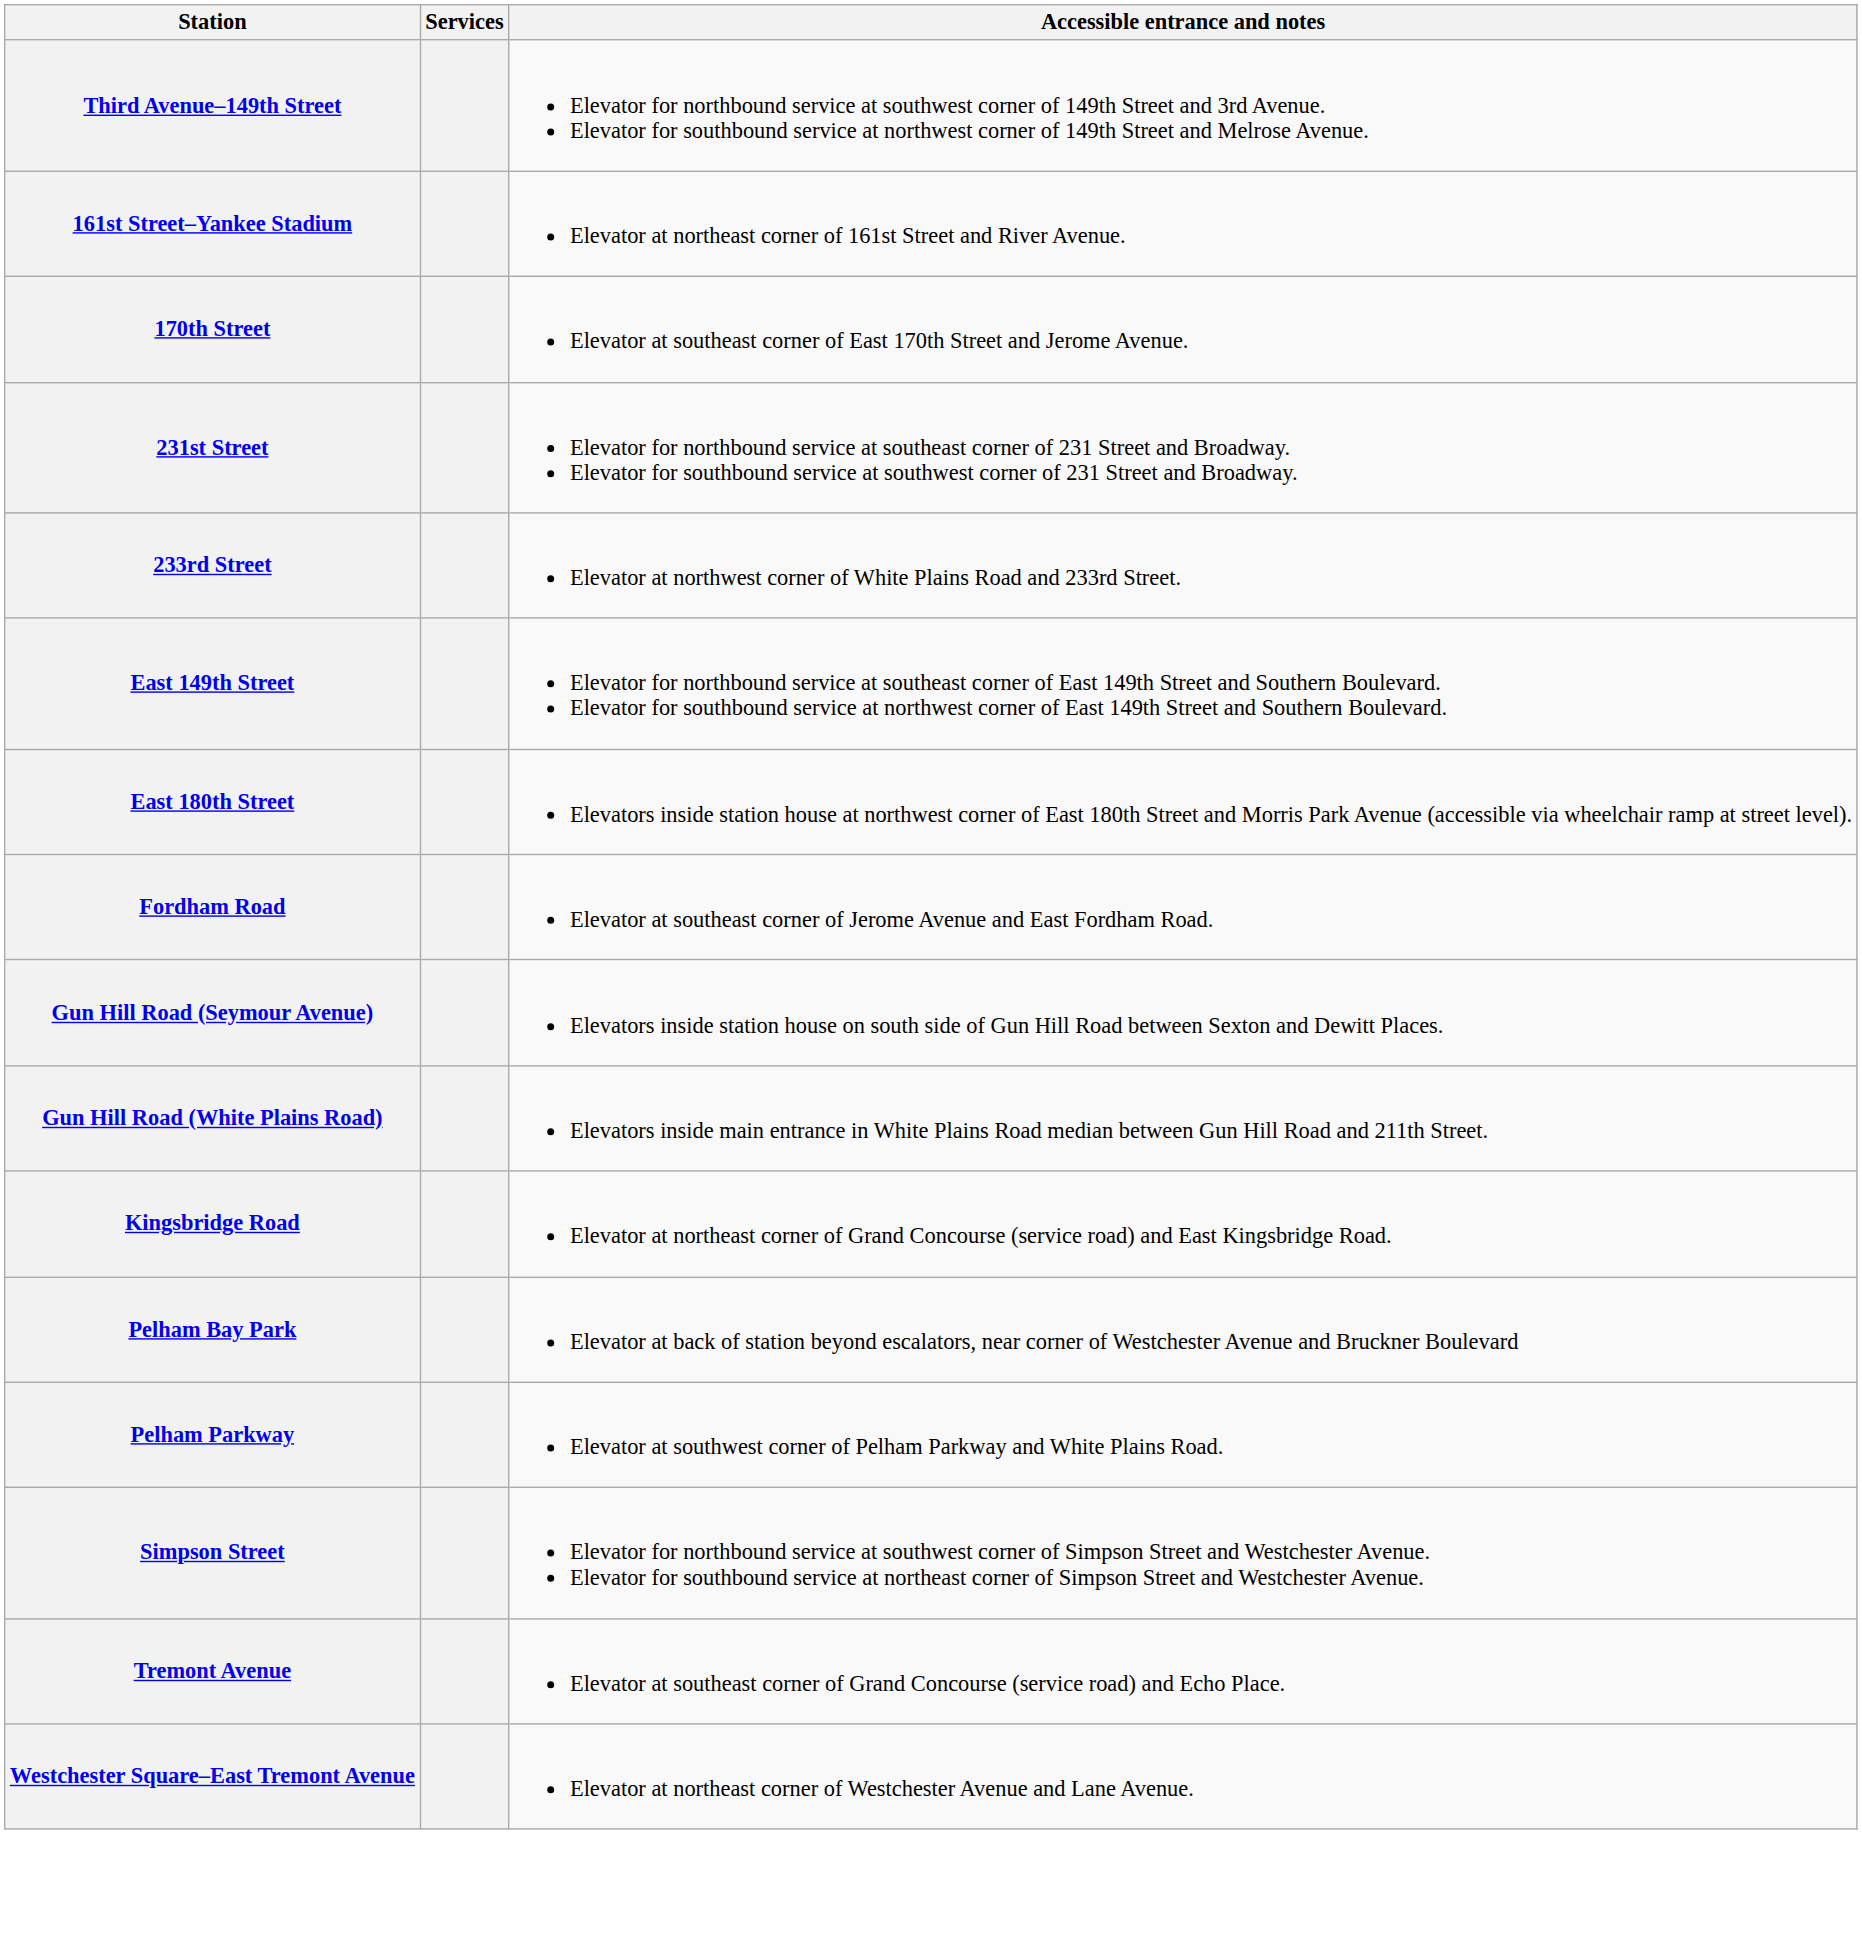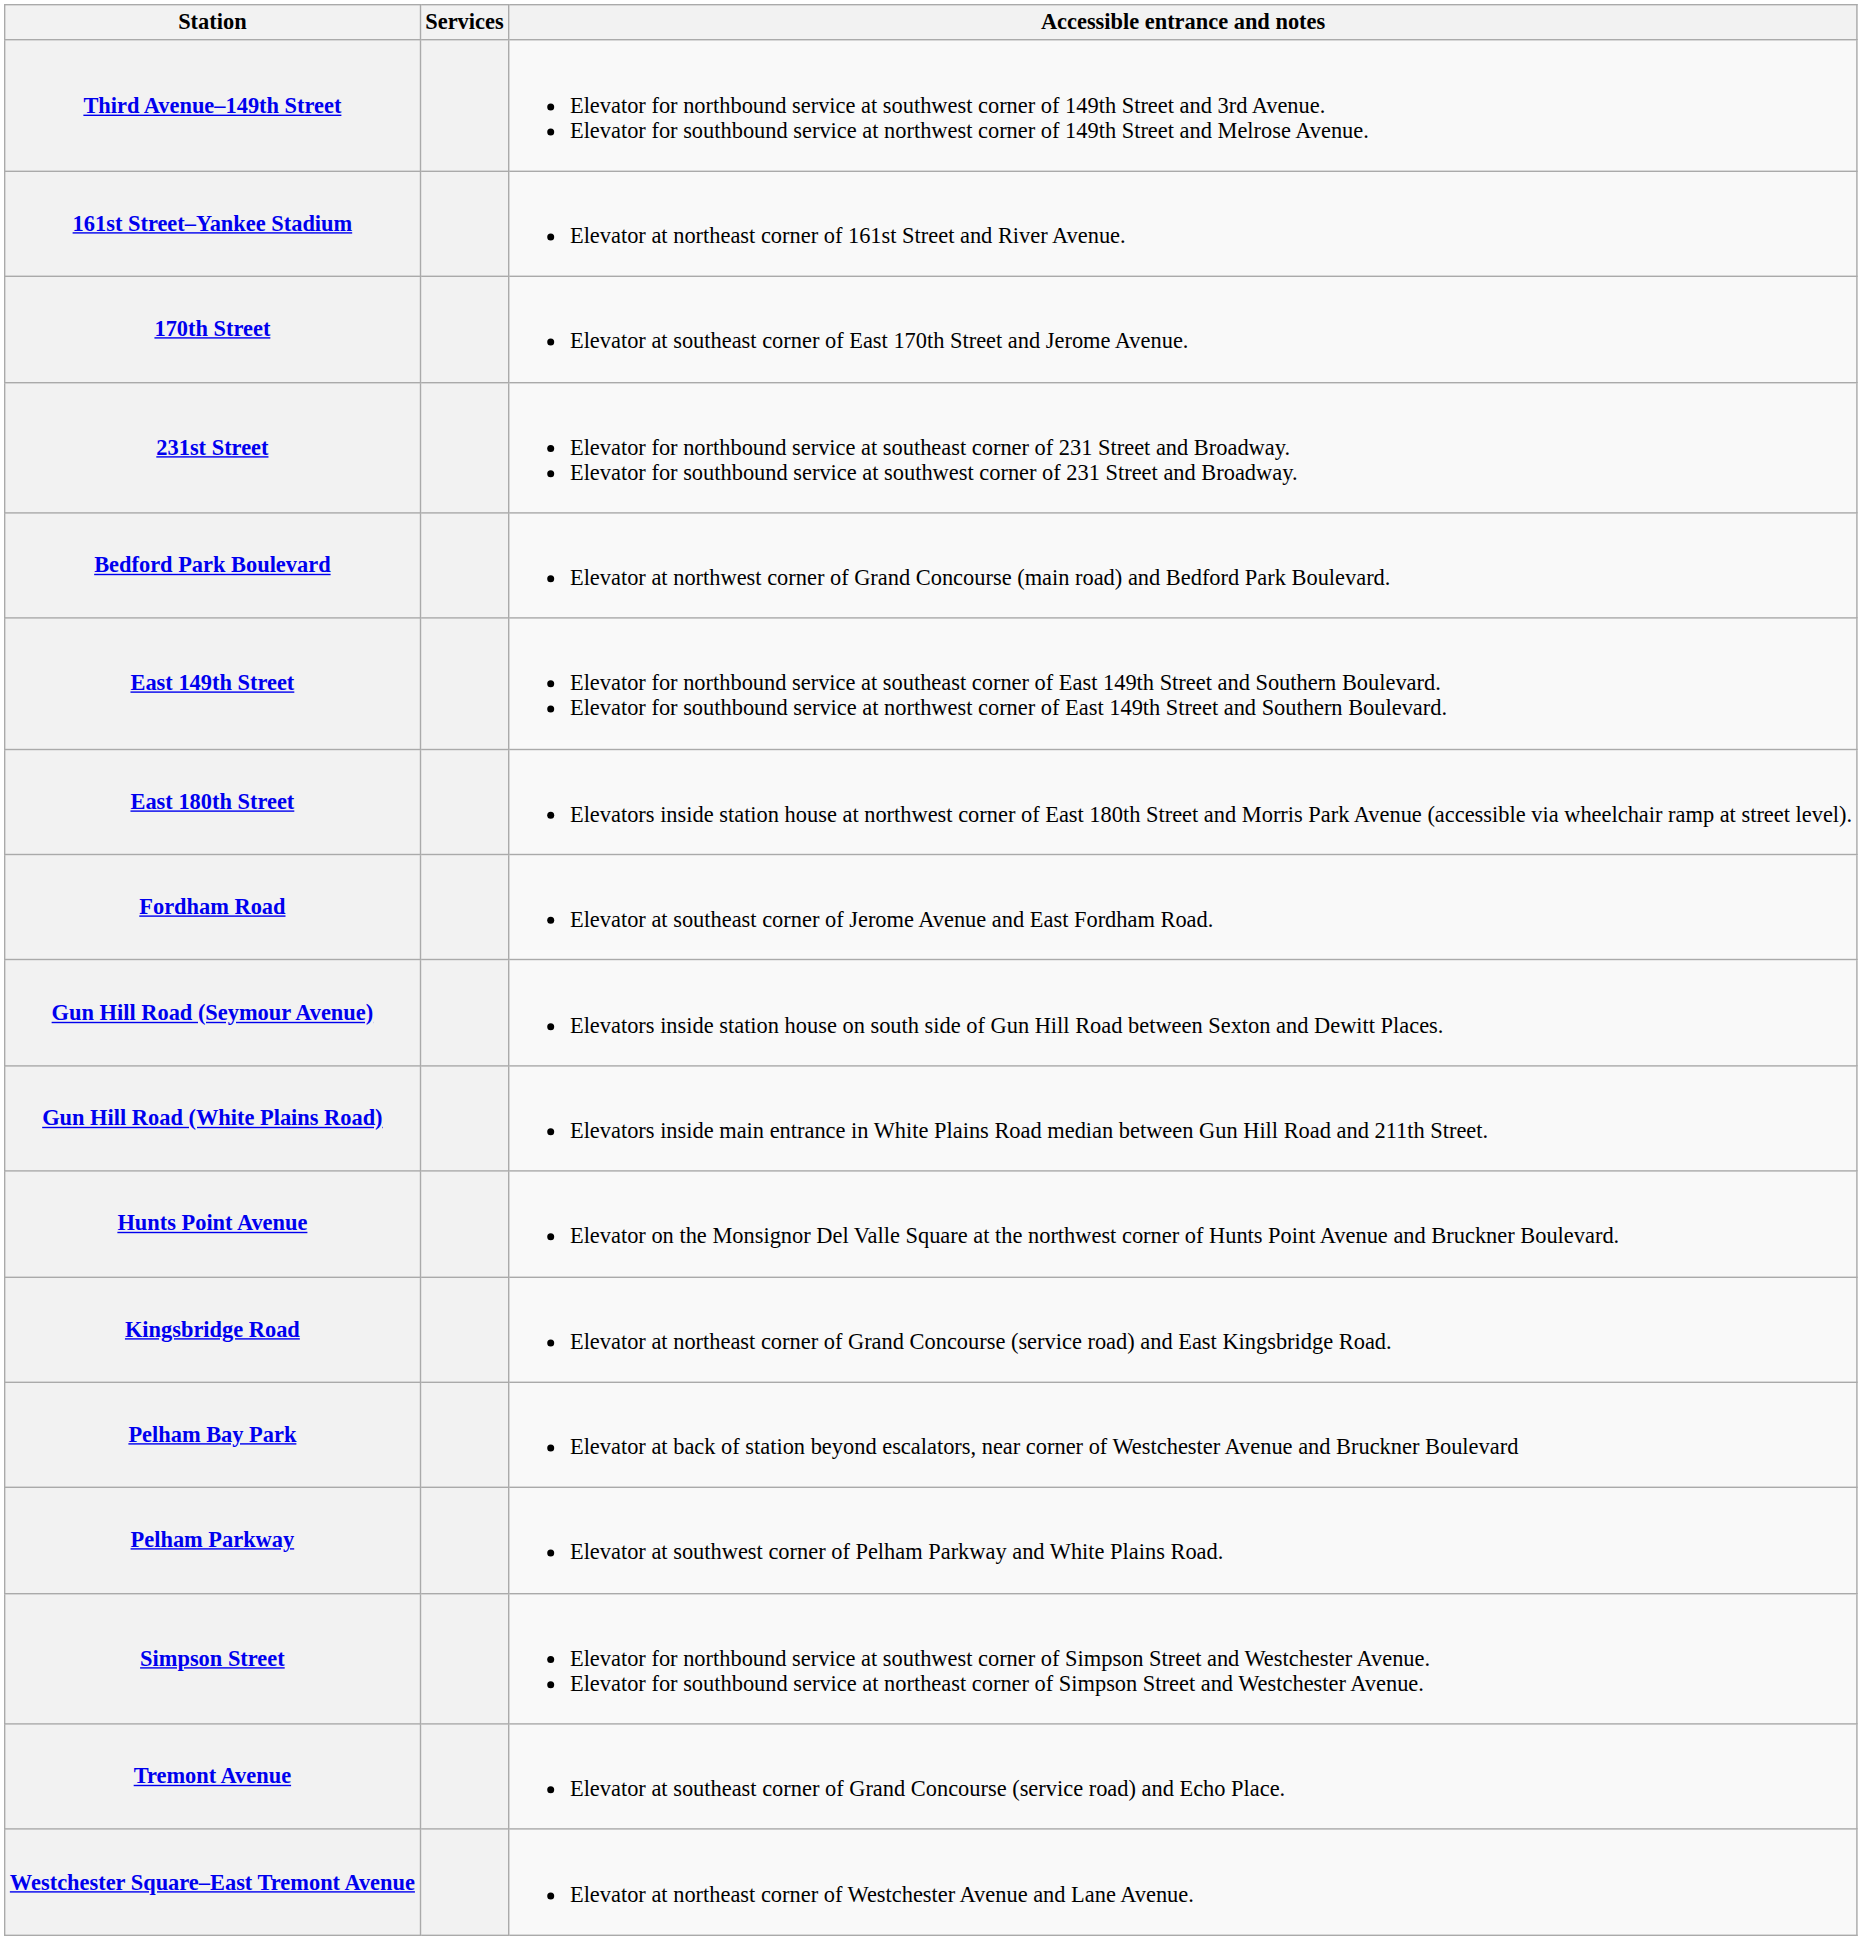- row: 233rd Street | Elevator at northwest corner of White Plains Road and 233rd Street.
+ row: Bedford Park Boulevard | Elevator at northwest corner of Grand Concourse (main road) and Bedford Park Boulevard.
+ row: Hunts Point Avenue | Elevator on the Monsignor Del Valle Square at the northwest corner of Hunts Point Avenue and Bruckner Boulevard.
